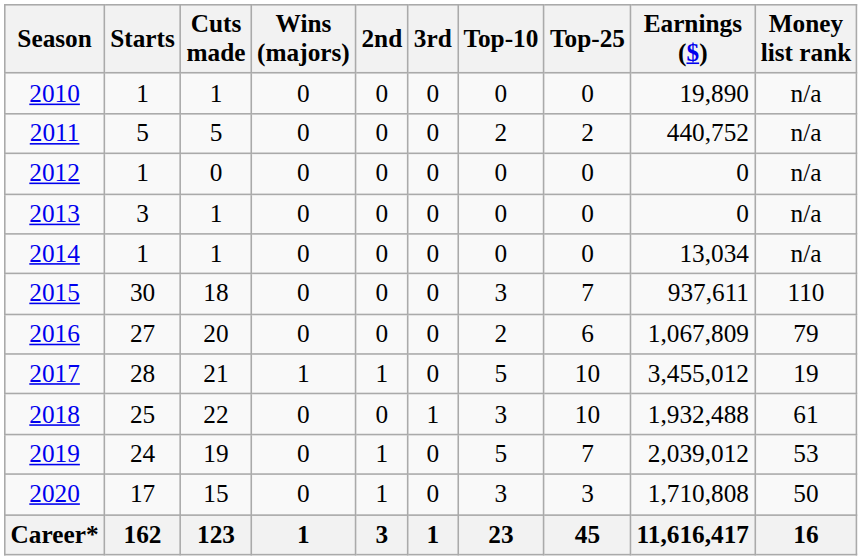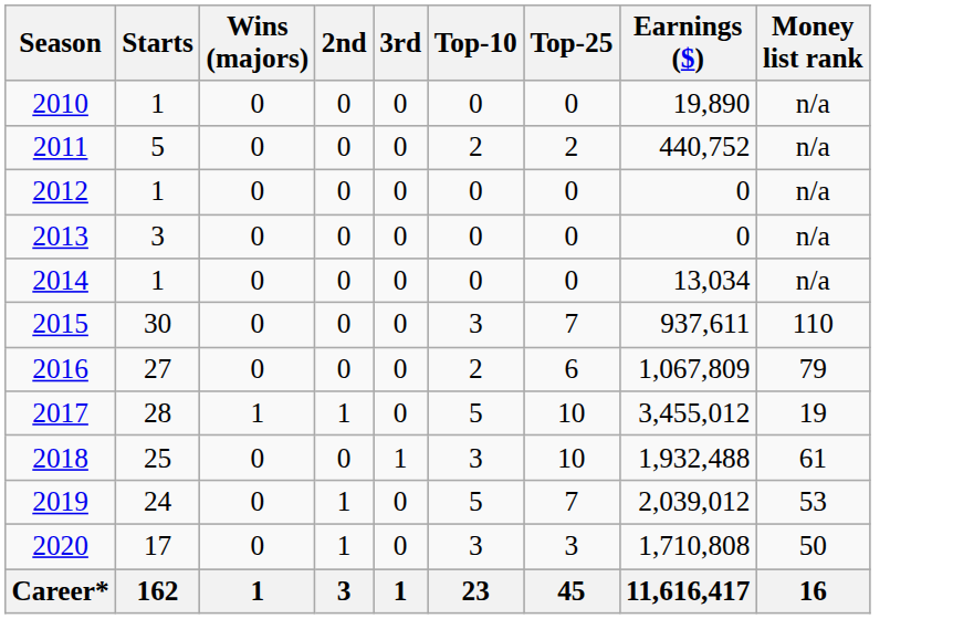- column: Cuts made | 1 | 5 | 0 | 1 | 1 | 18 | 20 | 21 | 22 | 19 | 15 | 123
